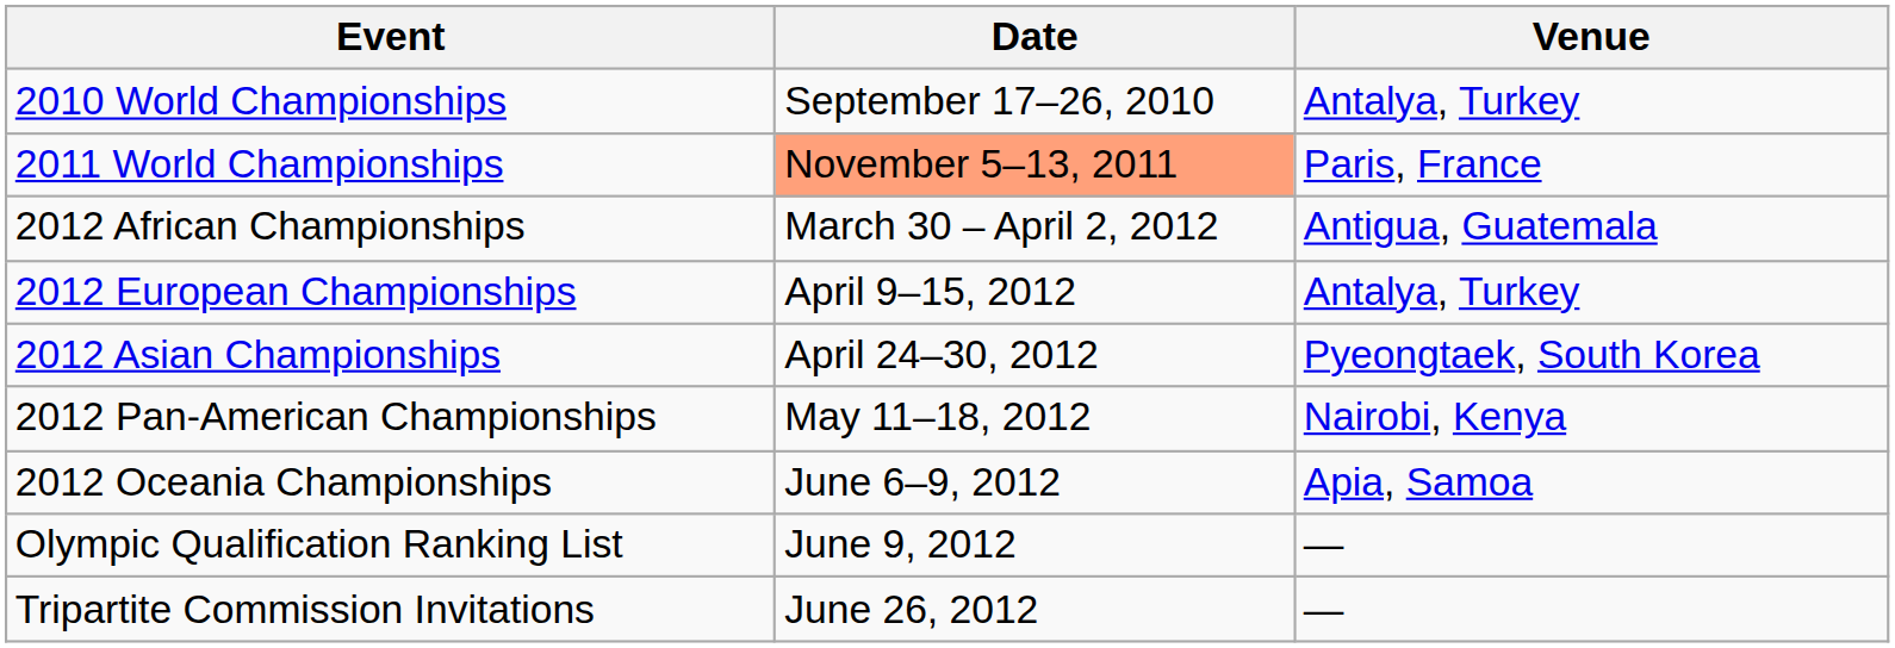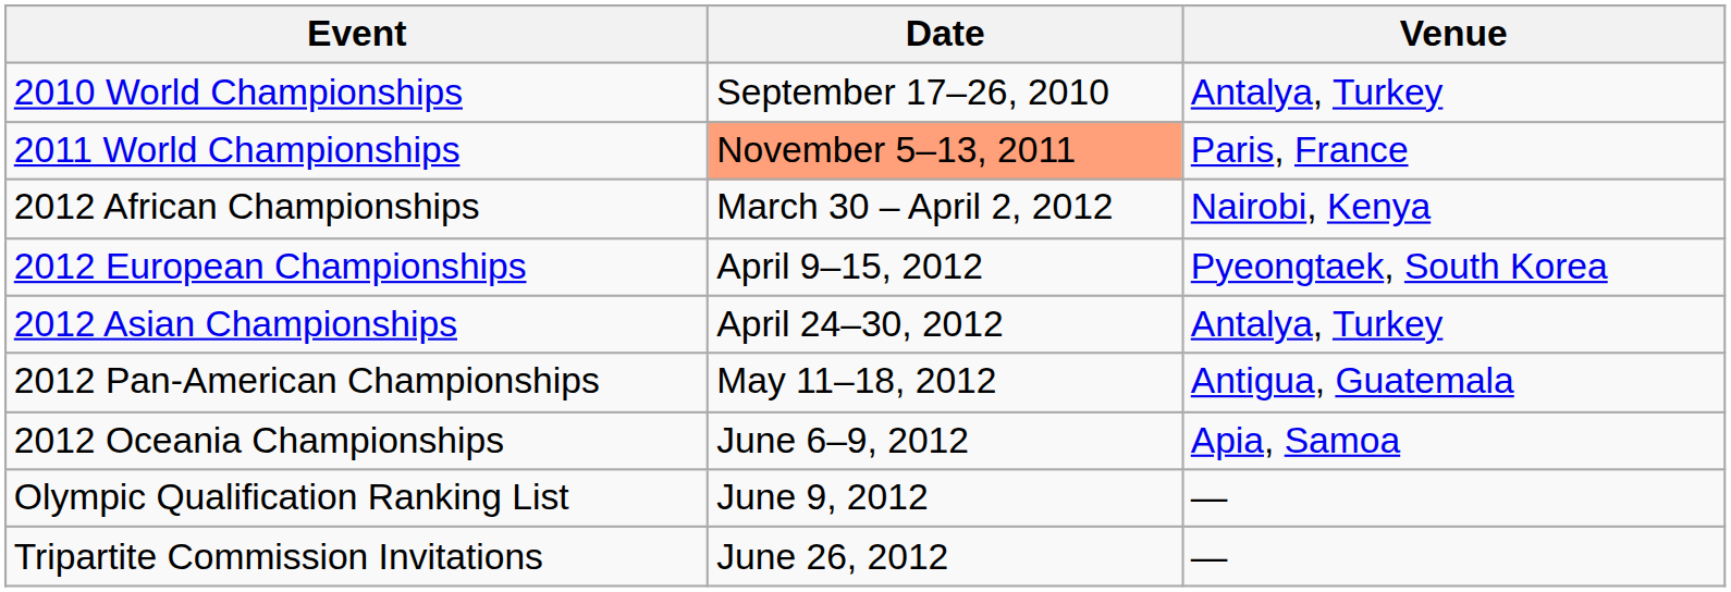2012 African Championships | Venue: Antigua, Guatemala -> Nairobi, Kenya
2012 European Championships | Venue: Antalya, Turkey -> Pyeongtaek, South Korea
2012 Asian Championships | Venue: Pyeongtaek, South Korea -> Antalya, Turkey
2012 Pan-American Championships | Venue: Nairobi, Kenya -> Antigua, Guatemala
